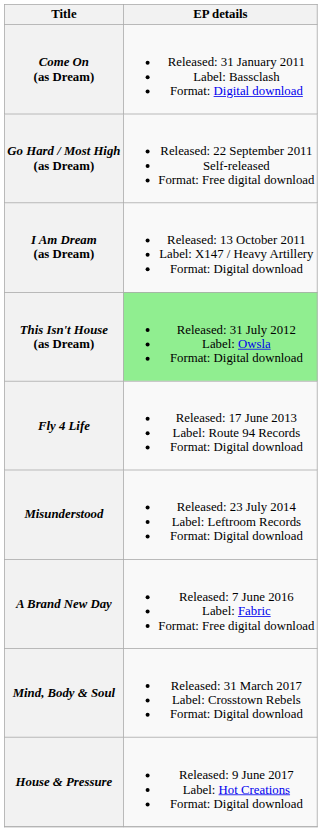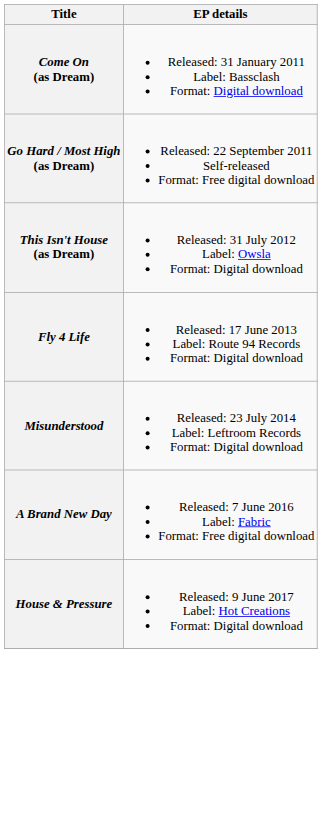- row: I Am Dream (as Dream) | Released: 13 October 2011 Label: X147 / Heavy Artillery Format: Digital download
This Isn't House (as Dream) | EP details: lightgreen background -> no background
- row: Mind, Body & Soul | Released: 31 March 2017 Label: Crosstown Rebels Format: Digital download
